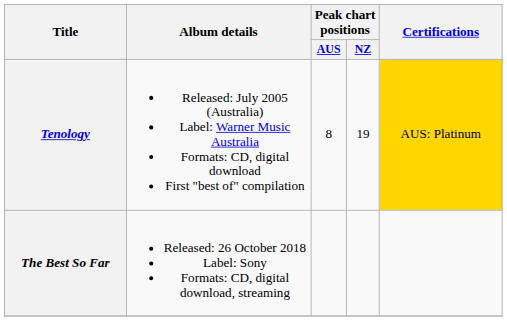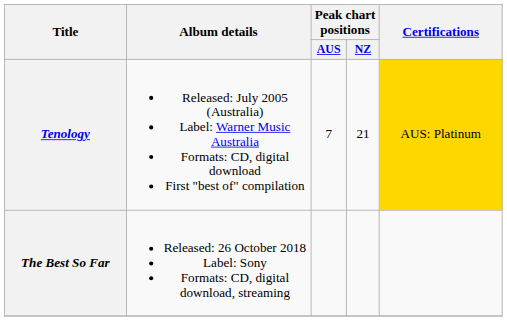Tenology | Peak chart positions / AUS: 8 -> 7
Tenology | Peak chart positions / NZ: 19 -> 21
